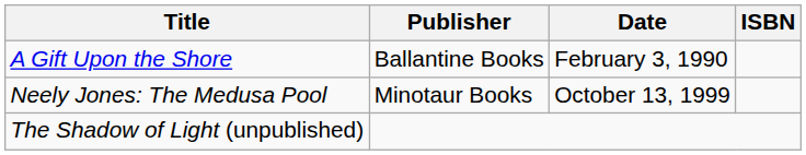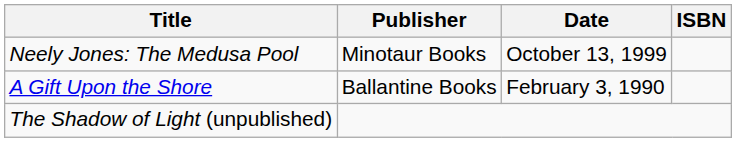rows swapped: A Gift Upon the Shore <-> Neely Jones: The Medusa Pool
